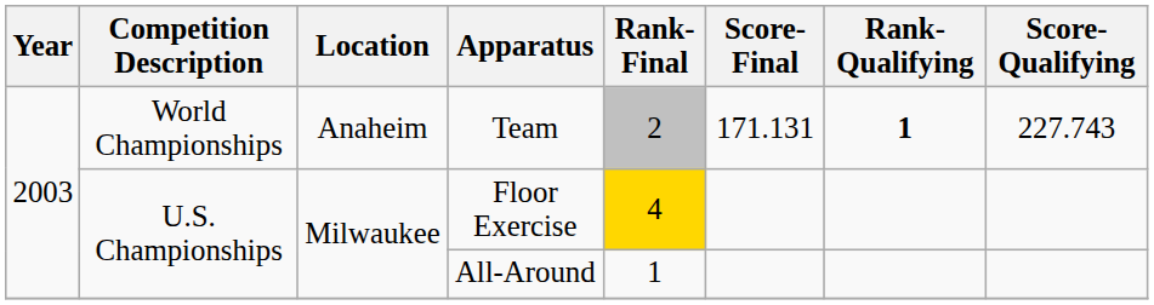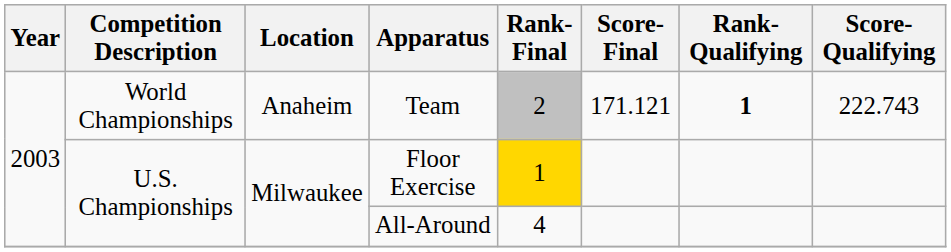Team | Score-Final: 171.131 -> 171.121
Team | Score-Qualifying: 227.743 -> 222.743
Floor Exercise | Rank-Final: 4 -> 1
All-Around | Rank-Final: 1 -> 4
